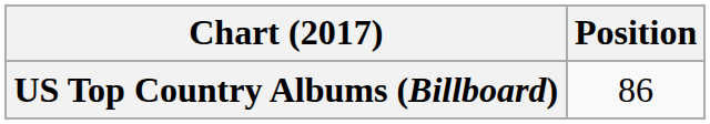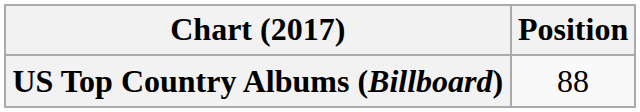US Top Country Albums (Billboard) | Position: 86 -> 88
